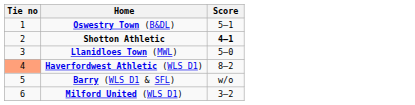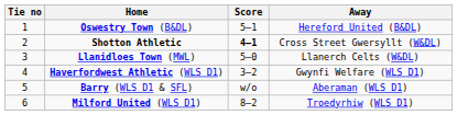+ column: Away | Hereford United (B&DL) | Cross Street Gwersyllt (W&DL) | Llanerch Celts (W&DL) | Gwynfi Welfare (WLS D1) | Aberaman (WLS D1) | Troedyrhiw (WLS D1)
Haverfordwest Athletic (WLS D1) | Tie no: lightsalmon background -> no background
Haverfordwest Athletic (WLS D1) | Score: 8–2 -> 3–2
Milford United (WLS D1) | Score: 3–2 -> 8–2
